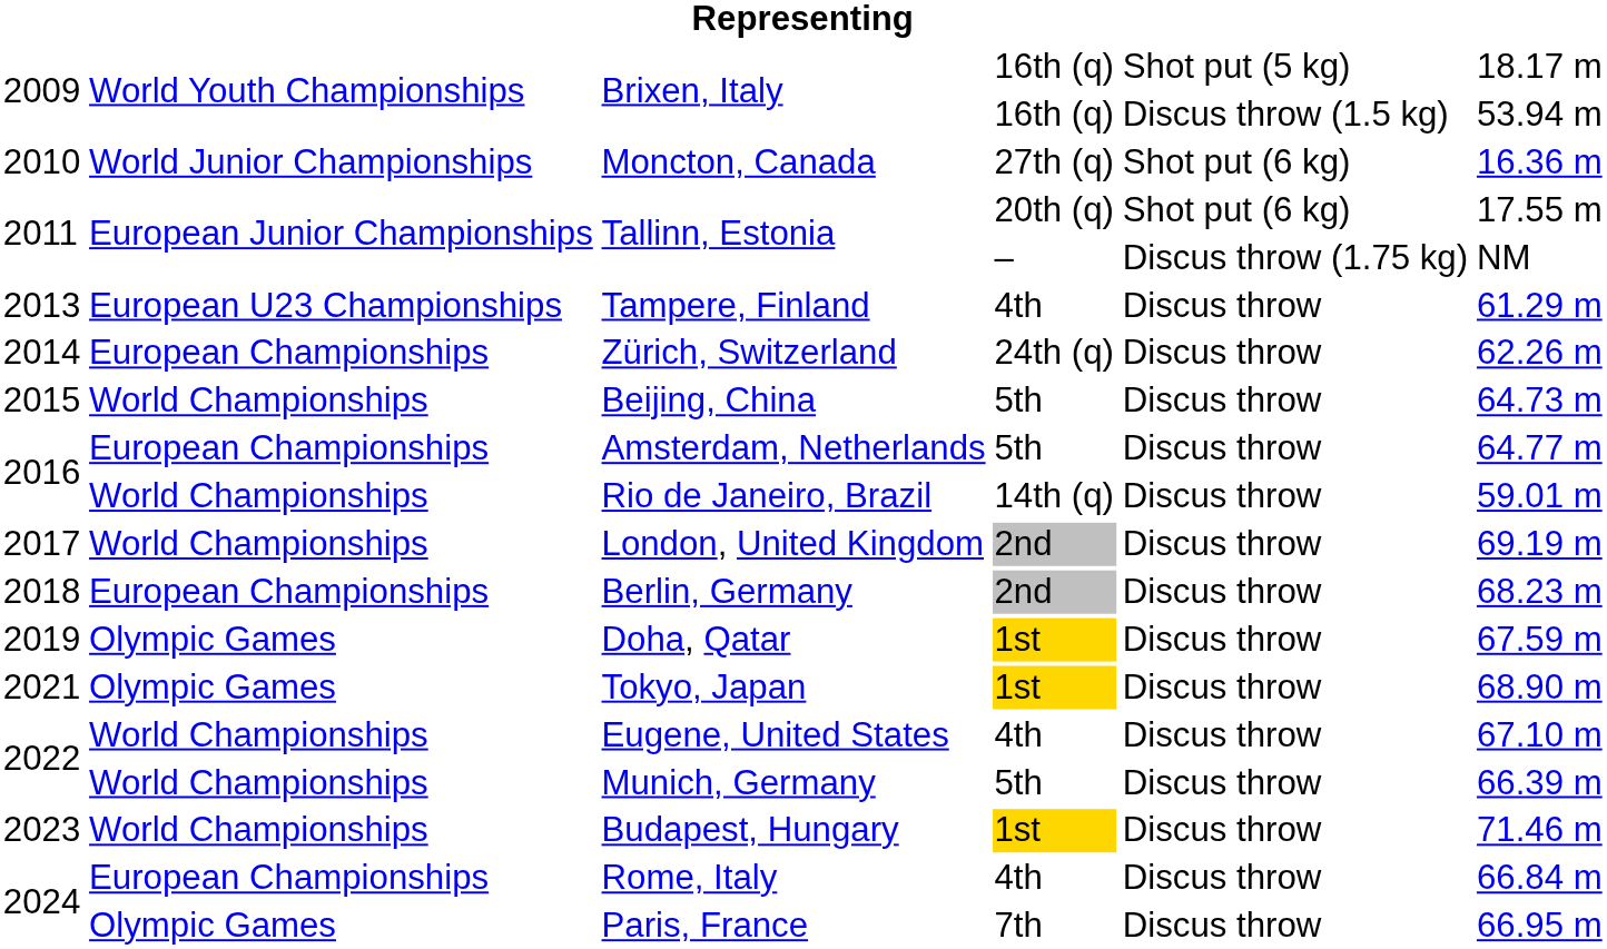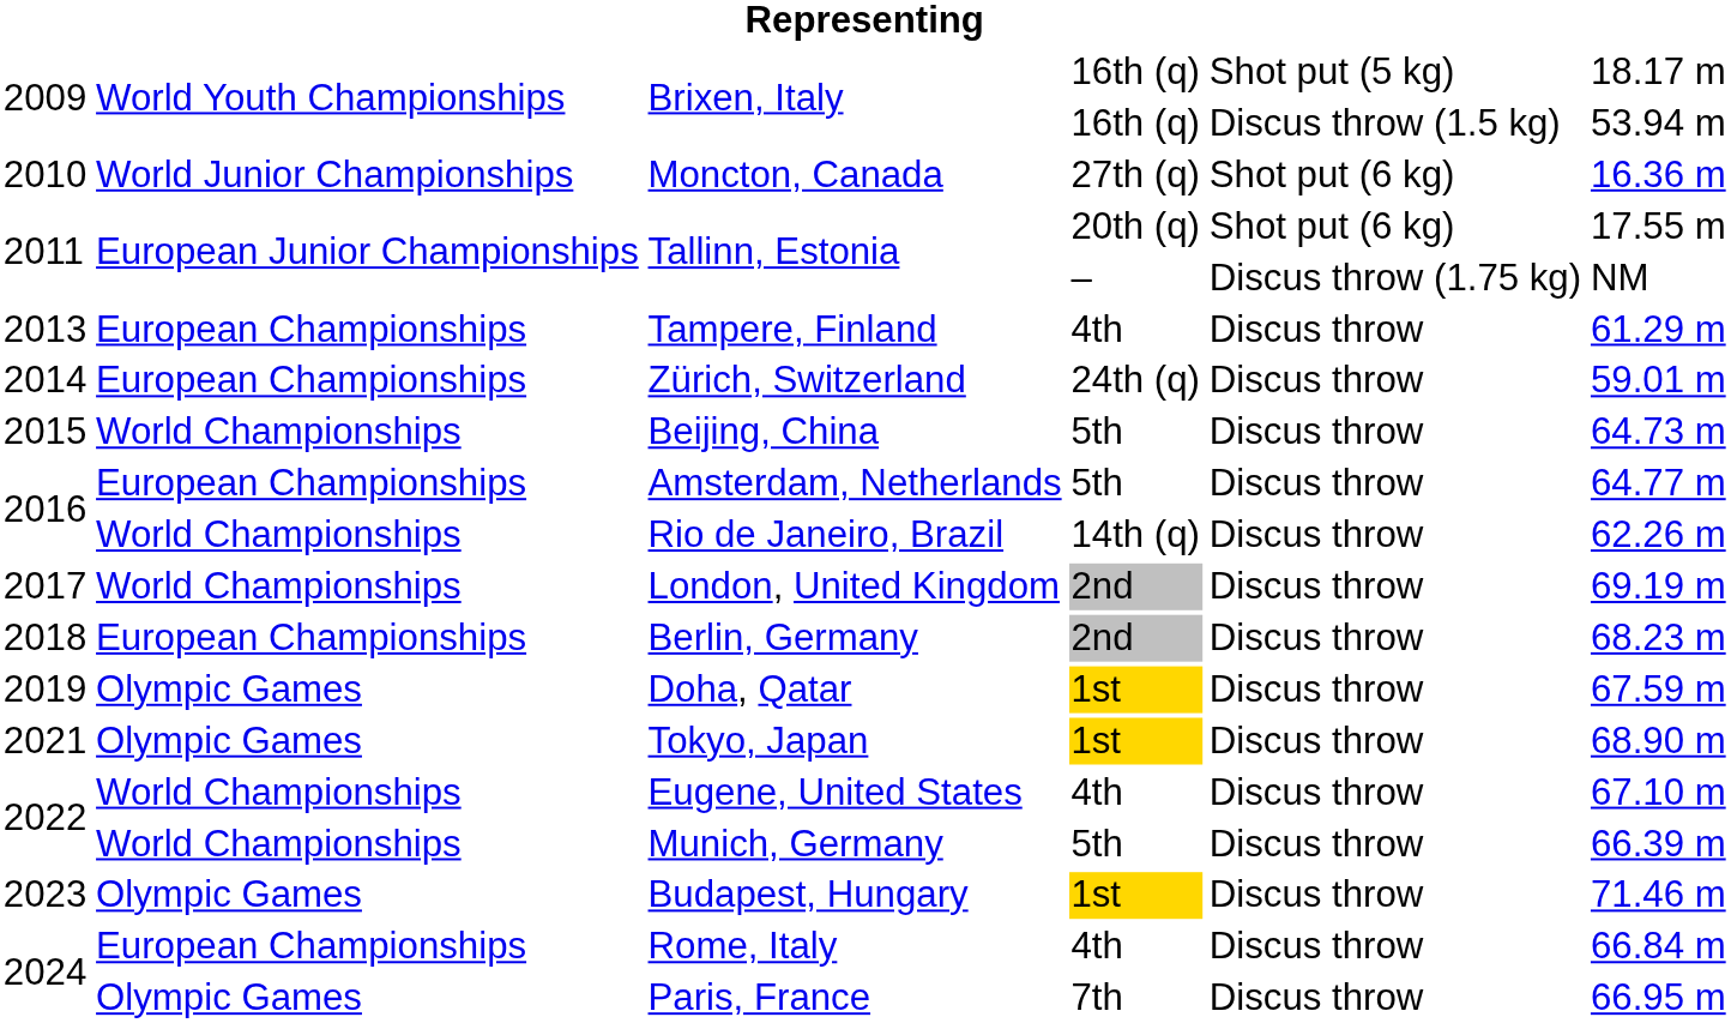Tampere, Finland | column 2: European U23 Championships -> European Championships
Zürich, Switzerland | column 6: 62.26 m -> 59.01 m
Rio de Janeiro, Brazil | column 6: 59.01 m -> 62.26 m
Budapest, Hungary | column 2: World Championships -> Olympic Games
